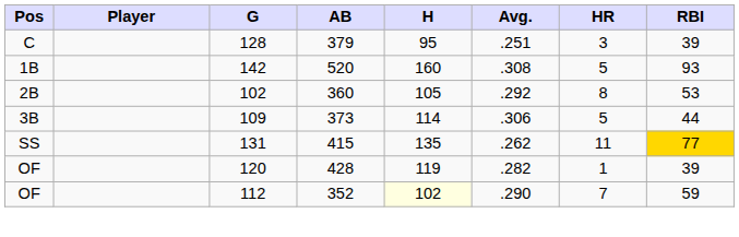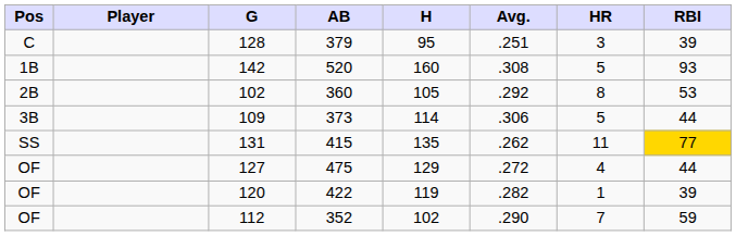+ row: OF | 127 | 475 | 129 | .272 | 4 | 44
120 | AB: 428 -> 422
112 | H: lightyellow background -> no background
